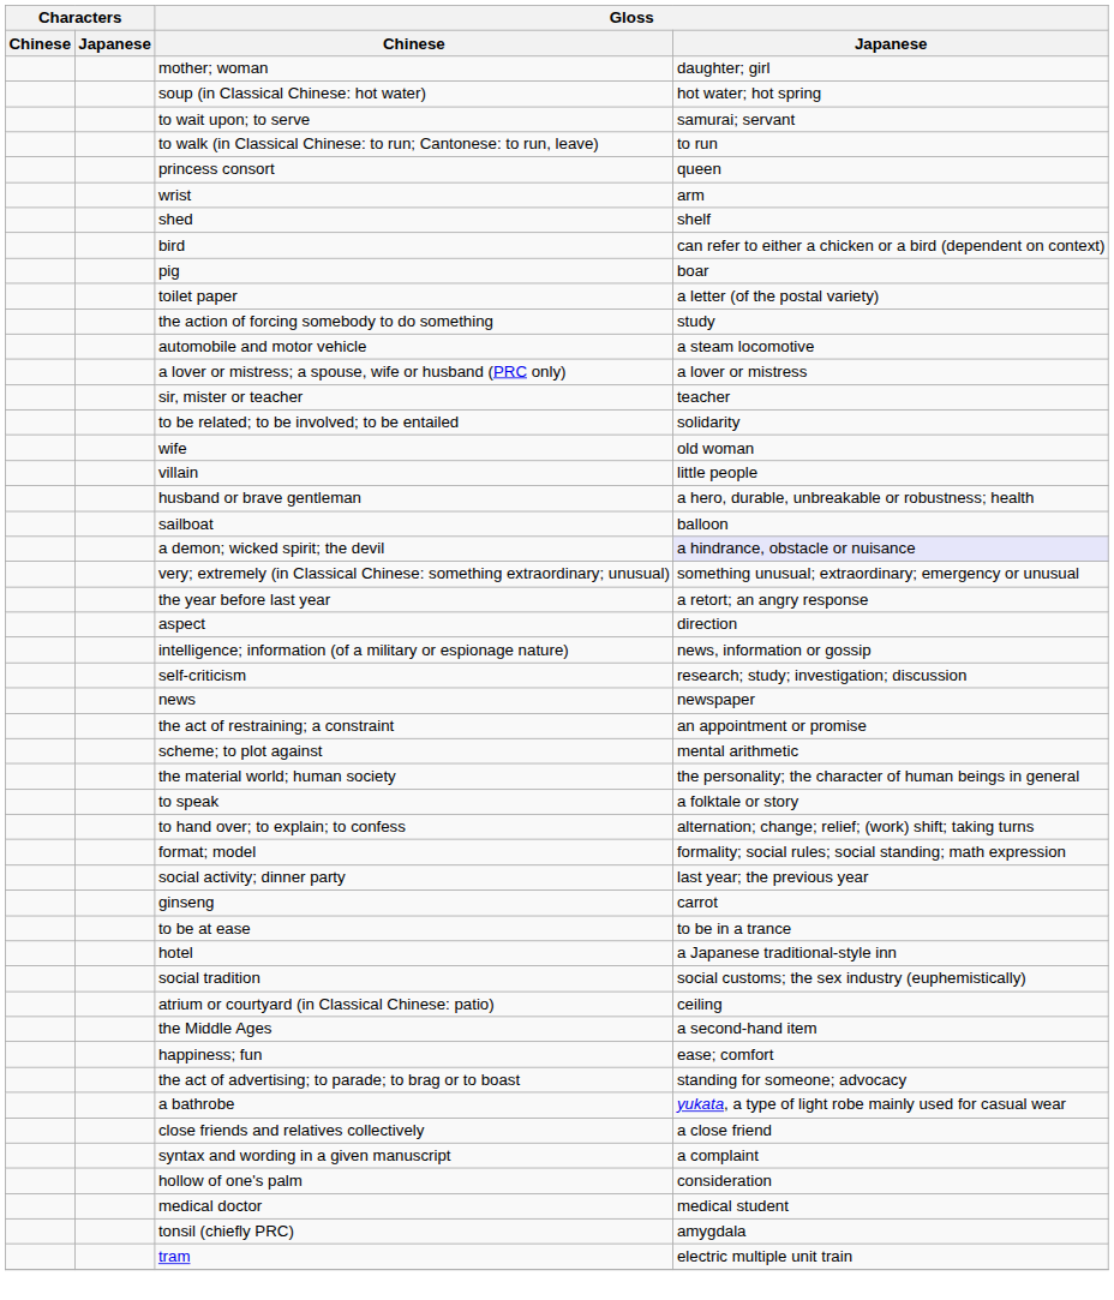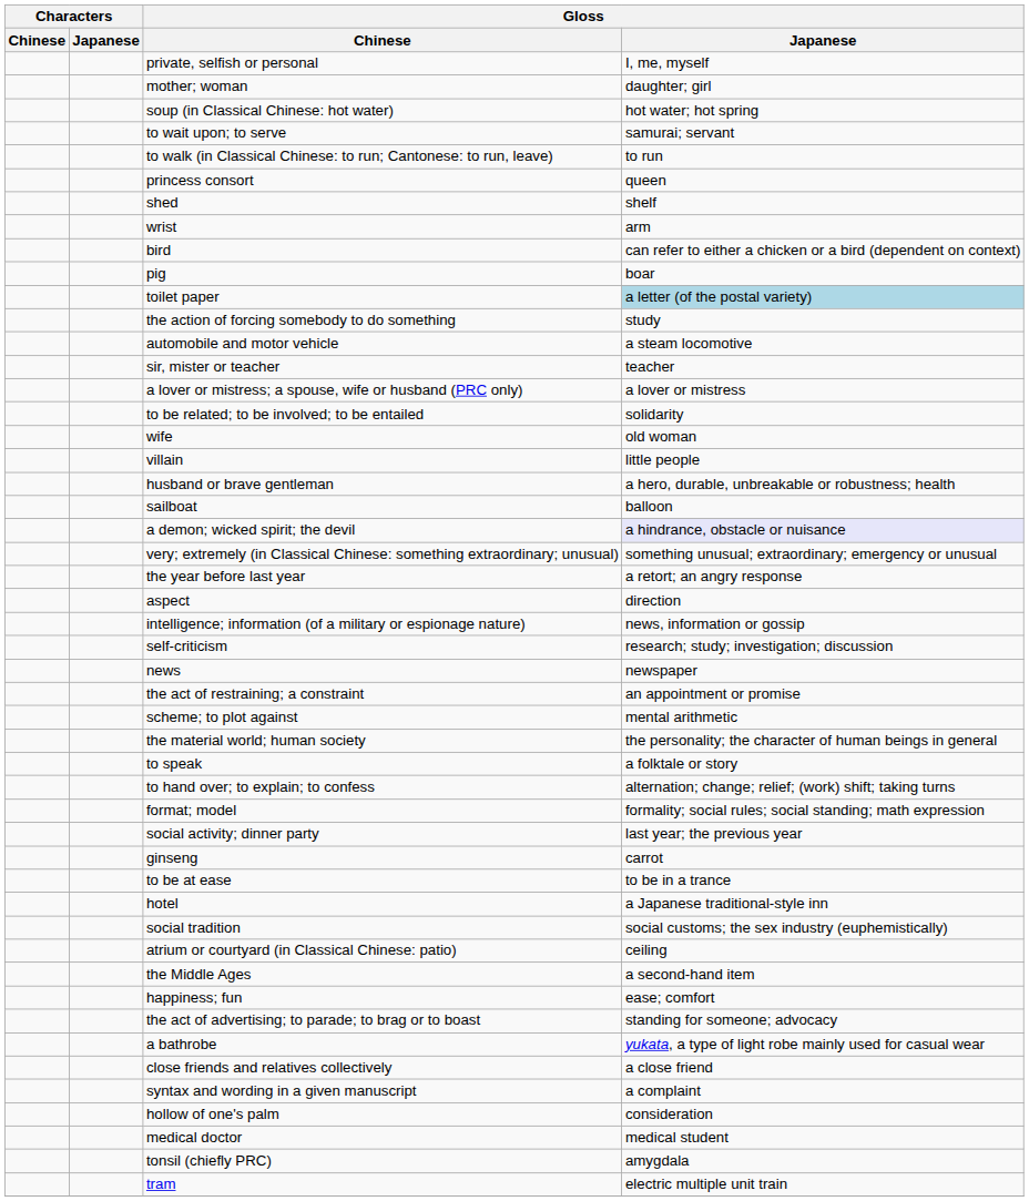+ row: private, selfish or personal | I, me, myself
rows swapped: shed <-> wrist
toilet paper | Gloss / Japanese: no background -> lightblue background
rows swapped: sir, mister or teacher <-> a lover or mistress; a spouse, wife or husband (PRC only)
